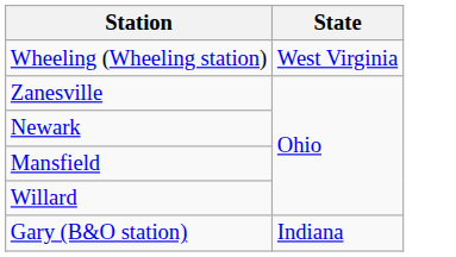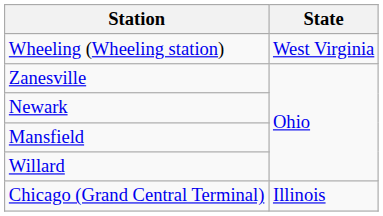- row: Gary (B&O station) | Indiana
+ row: Chicago (Grand Central Terminal) | Illinois
